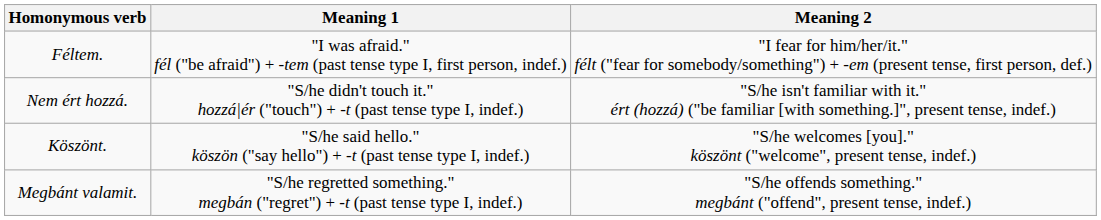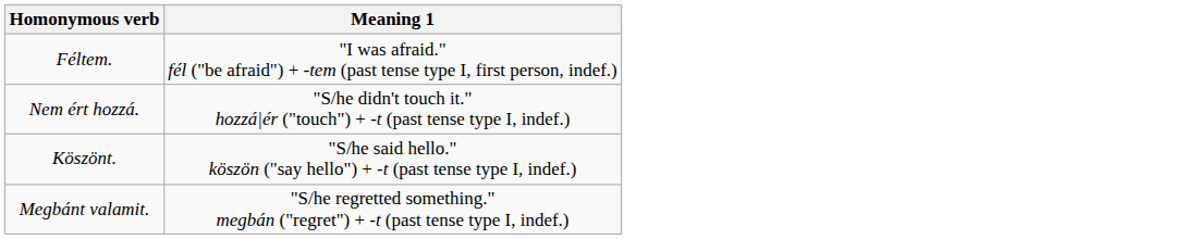- column: Meaning 2 | "I fear for him/her/it." félt ("fear for somebody/something") + -em (present tense, first person, def.) | "S/he isn't familiar with it." ért (hozzá) ("be familiar [with something.]", present tense, indef.) | "S/he welcomes [you]." köszönt ("welcome", present tense, indef.) | "S/he offends something." megbánt ("offend", present tense, indef.)
